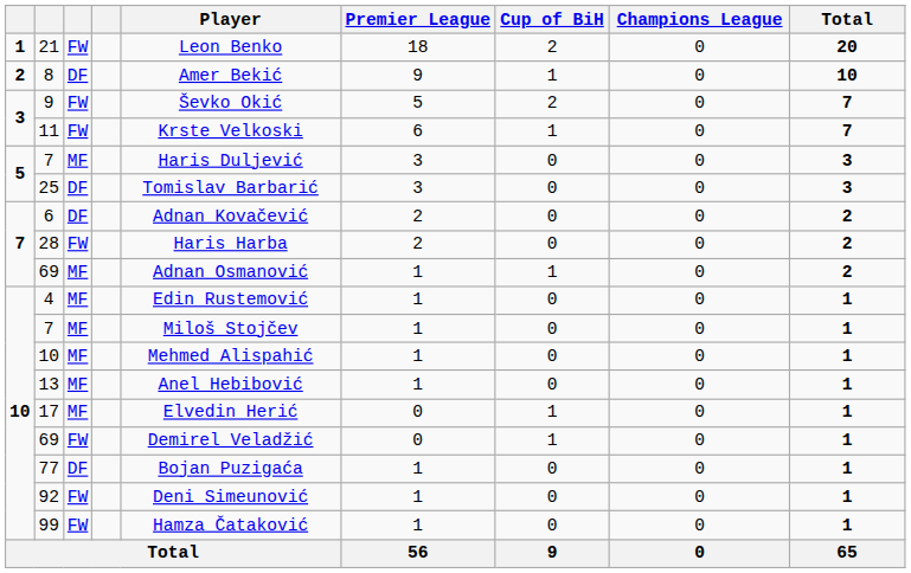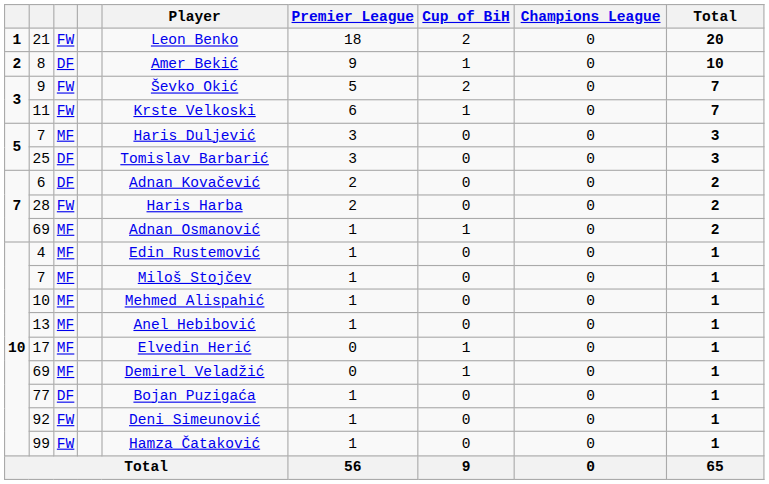10 / 69 | column 3: FW -> MF
